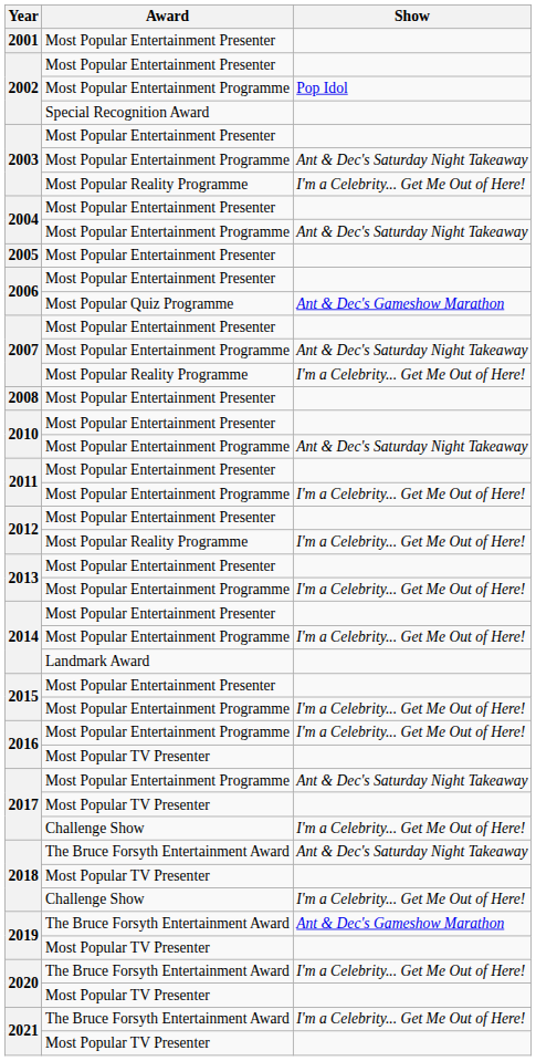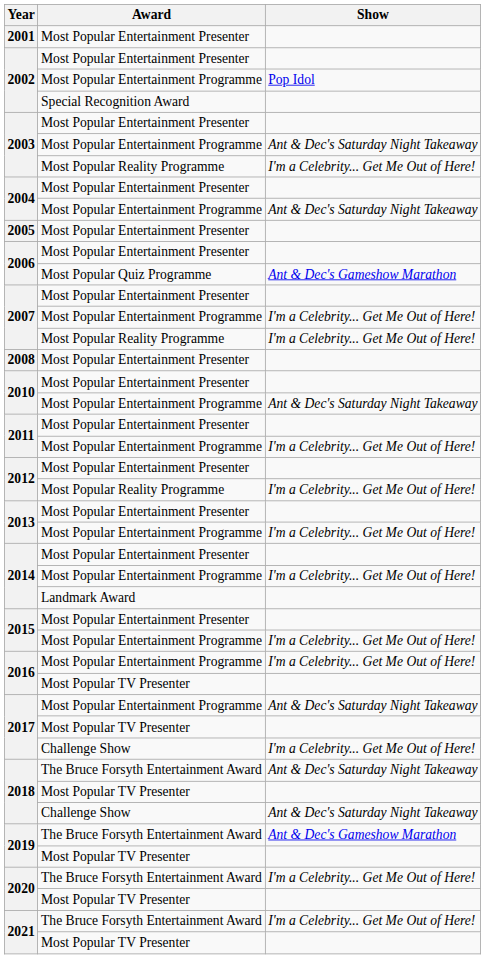2007 / Most Popular Entertainment Programme | Show: Ant & Dec's Saturday Night Takeaway -> I'm a Celebrity... Get Me Out of Here!
2018 / Challenge Show | Show: I'm a Celebrity... Get Me Out of Here! -> Ant & Dec's Saturday Night Takeaway
